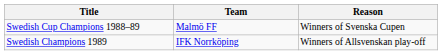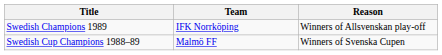rows swapped: Swedish Champions 1989 <-> Swedish Cup Champions 1988–89
